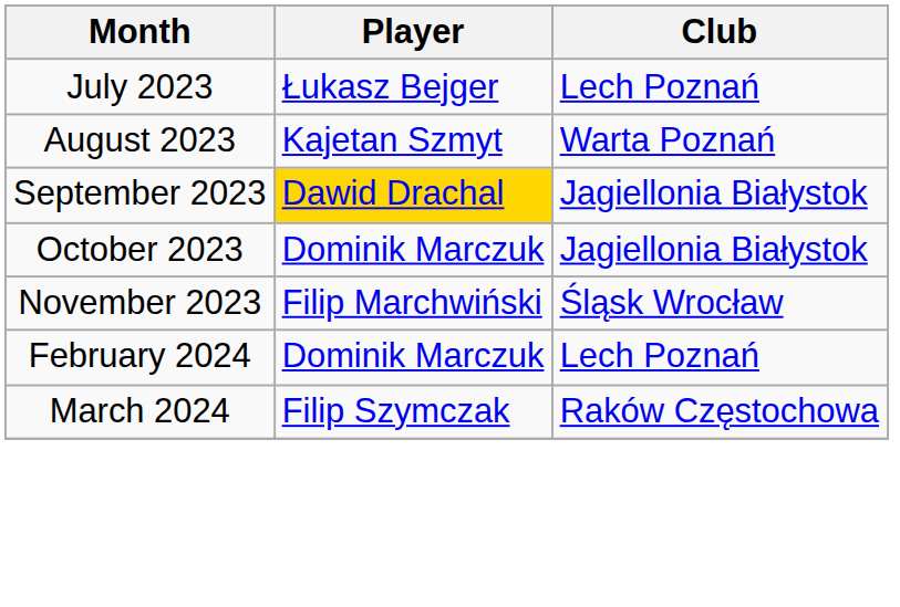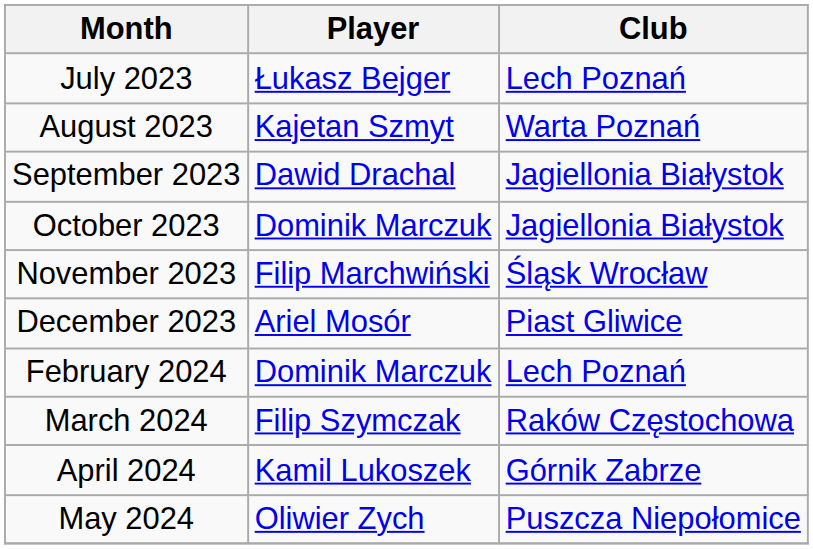September 2023 | Player: gold background -> no background
+ row: December 2023 | Ariel Mosór | Piast Gliwice
+ row: April 2024 | Kamil Lukoszek | Górnik Zabrze
+ row: May 2024 | Oliwier Zych | Puszcza Niepołomice
